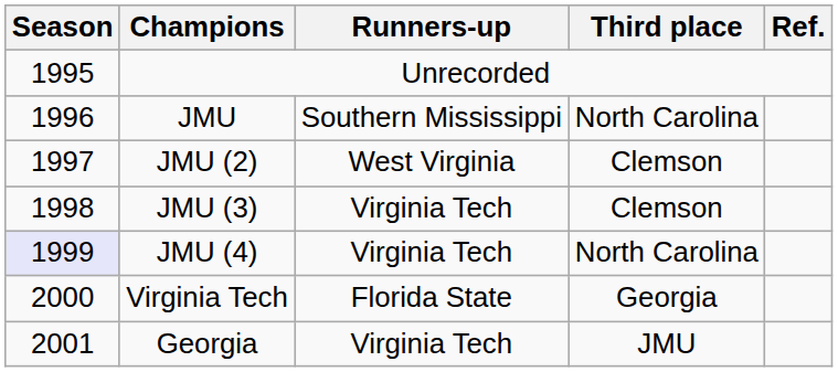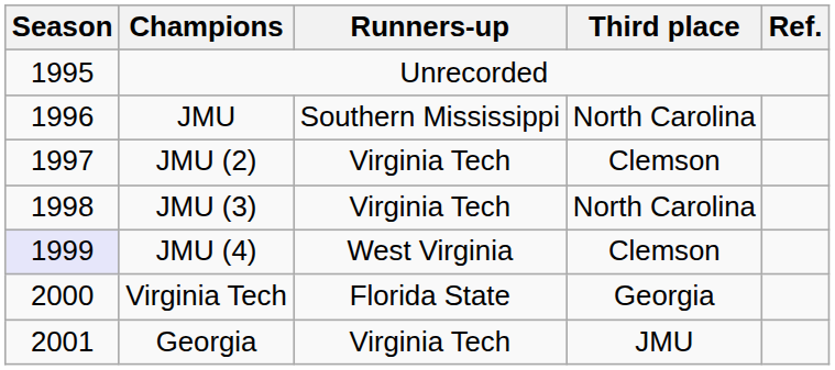JMU (2) | Runners-up: West Virginia -> Virginia Tech
JMU (3) | Third place: Clemson -> North Carolina
JMU (4) | Runners-up: Virginia Tech -> West Virginia
JMU (4) | Third place: North Carolina -> Clemson
